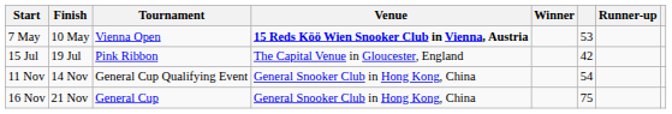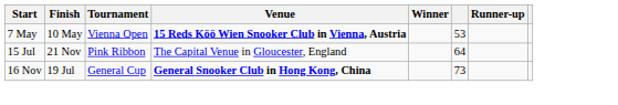15 Jul | Finish: 19 Jul -> 21 Nov
15 Jul | column 6: 42 -> 64
- row: 11 Nov | 14 Nov | General Cup Qualifying Event | General Snooker Club in Hong Kong, China | 54
16 Nov | Finish: 21 Nov -> 19 Jul
16 Nov | Venue: normal -> bold
16 Nov | column 6: 75 -> 73
